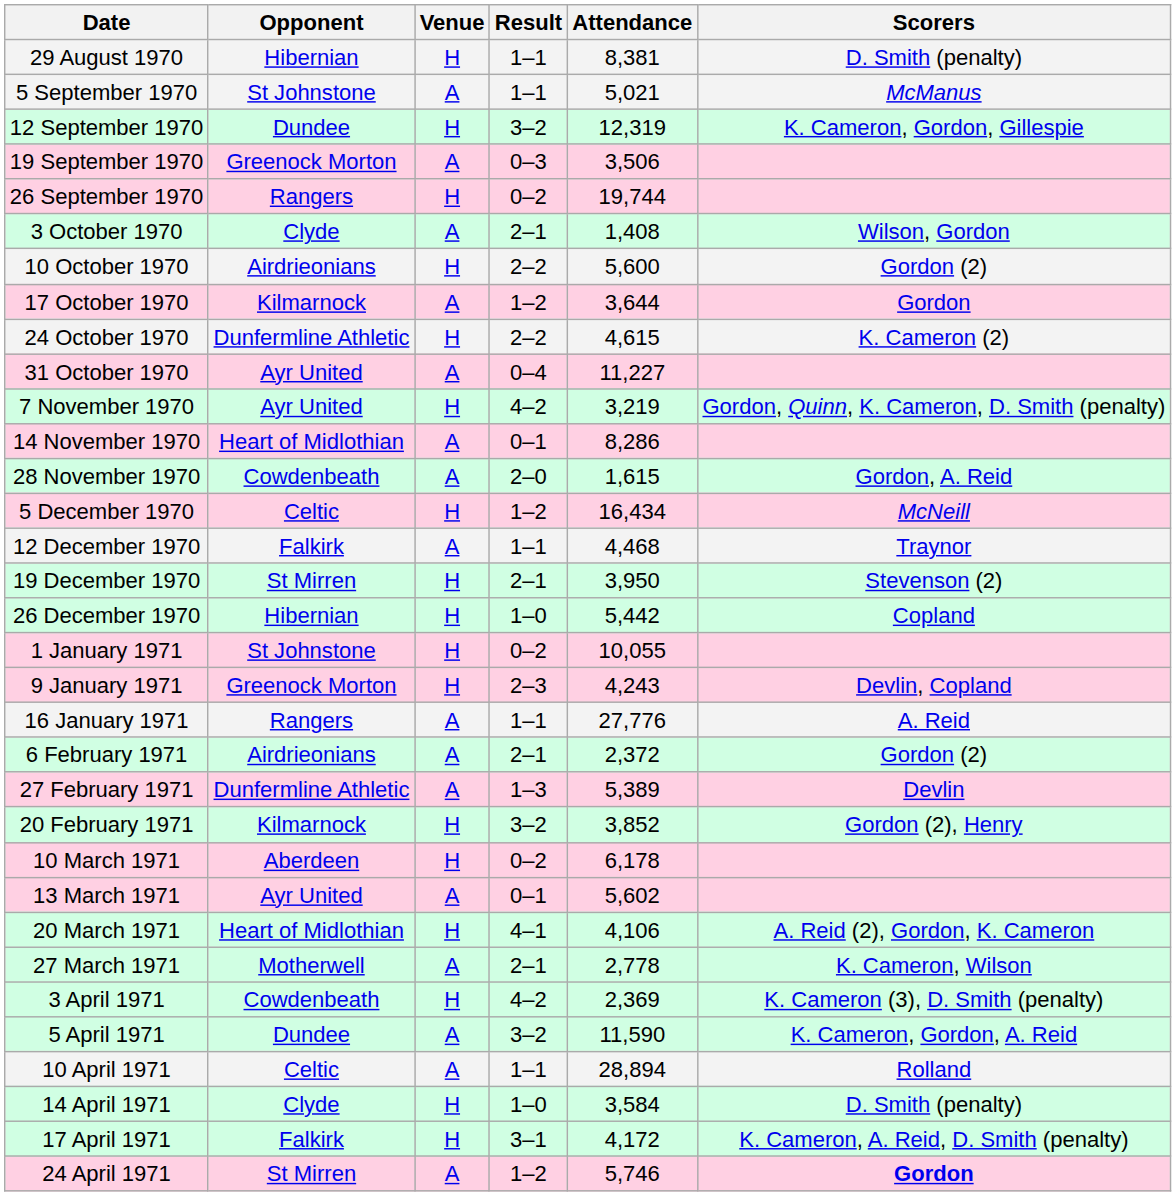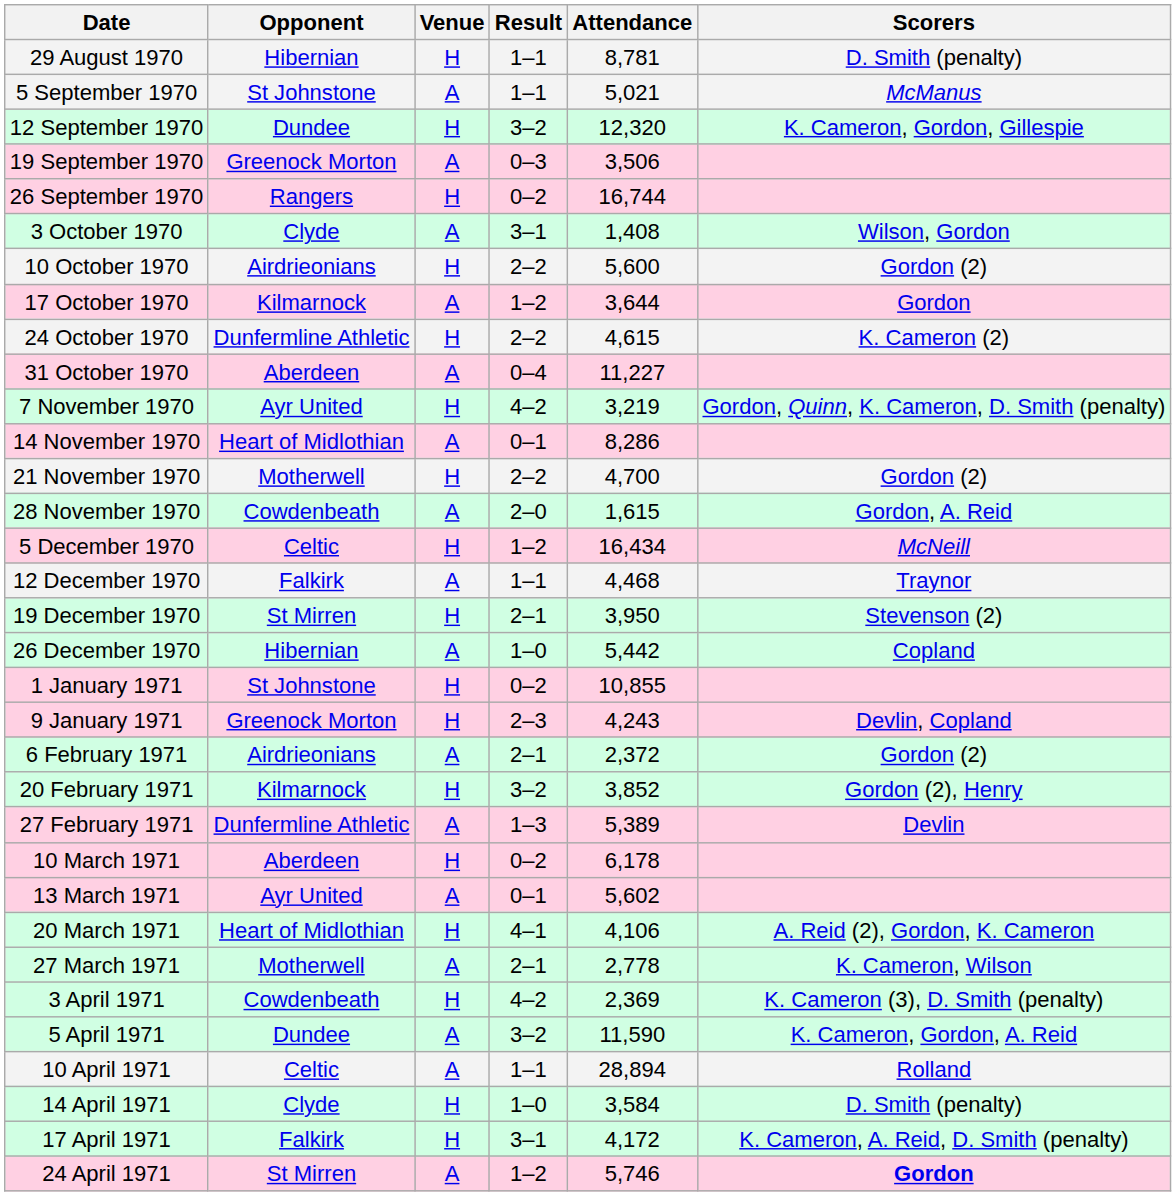29 August 1970 | Attendance: 8,381 -> 8,781
12 September 1970 | Attendance: 12,319 -> 12,320
26 September 1970 | Attendance: 19,744 -> 16,744
3 October 1970 | Result: 2–1 -> 3–1
31 October 1970 | Opponent: Ayr United -> Aberdeen
+ row: 21 November 1970 | Motherwell | H | 2–2 | 4,700 | Gordon (2)
26 December 1970 | Venue: H -> A
1 January 1971 | Attendance: 10,055 -> 10,855
- row: 16 January 1971 | Rangers | A | 1–1 | 27,776 | A. Reid
rows swapped: 20 February 1971 <-> 27 February 1971
